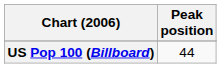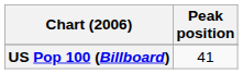US Pop 100 (Billboard) | Peak position: 44 -> 41
